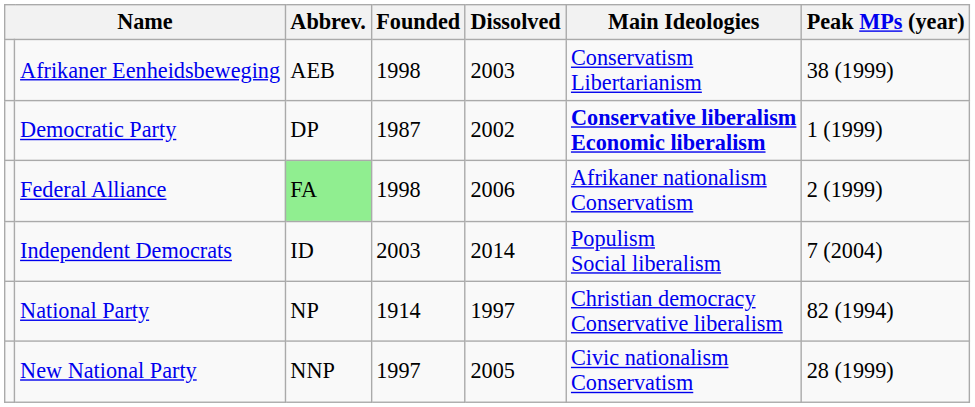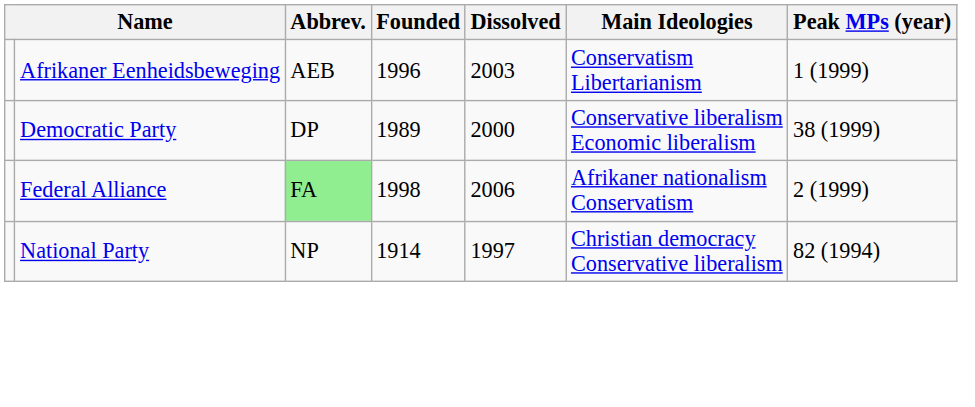Afrikaner Eenheidsbeweging | Founded: 1998 -> 1996
Afrikaner Eenheidsbeweging | Peak MPs (year): 38 (1999) -> 1 (1999)
Democratic Party | Founded: 1987 -> 1989
Democratic Party | Dissolved: 2002 -> 2000
Democratic Party | Main Ideologies: bold -> normal
Democratic Party | Peak MPs (year): 1 (1999) -> 38 (1999)
- row: Independent Democrats | ID | 2003 | 2014 | Populism Social liberalism | 7 (2004)
- row: New National Party | NNP | 1997 | 2005 | Civic nationalism Conservatism | 28 (1999)
